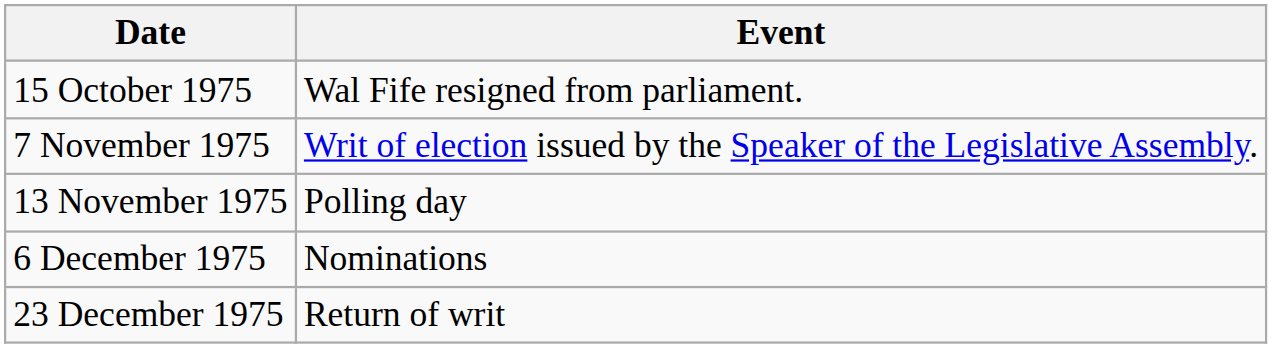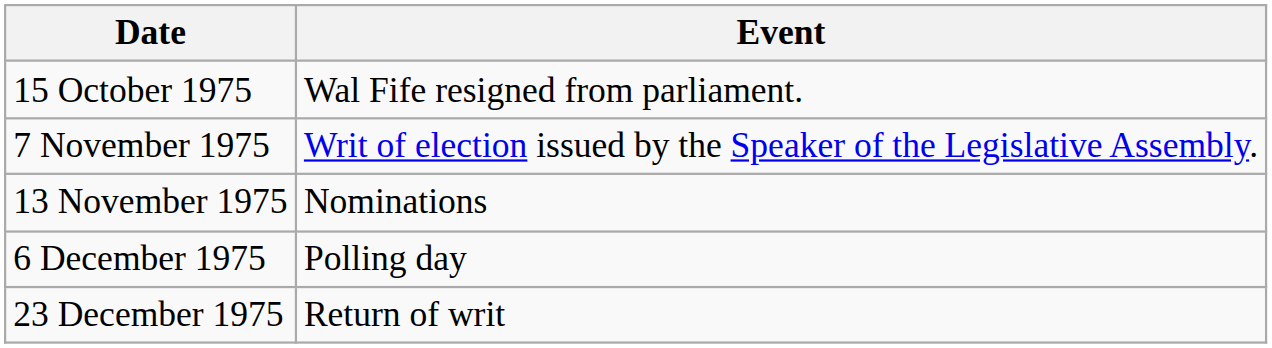13 November 1975 | Event: Polling day -> Nominations
6 December 1975 | Event: Nominations -> Polling day
